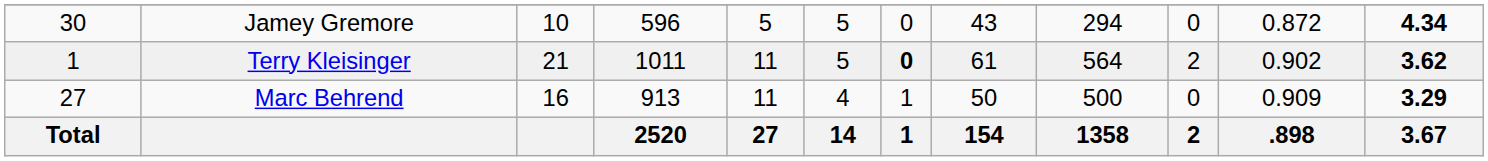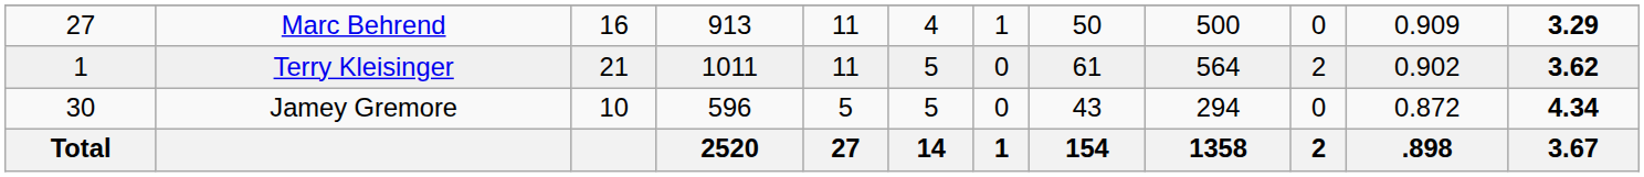rows swapped: Marc Behrend <-> Jamey Gremore
Terry Kleisinger | column 7: bold -> normal
